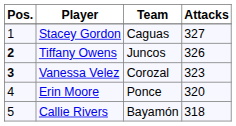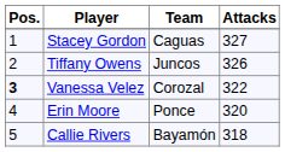Tiffany Owens | Pos.: bold -> normal
Vanessa Velez | Attacks: 323 -> 322
